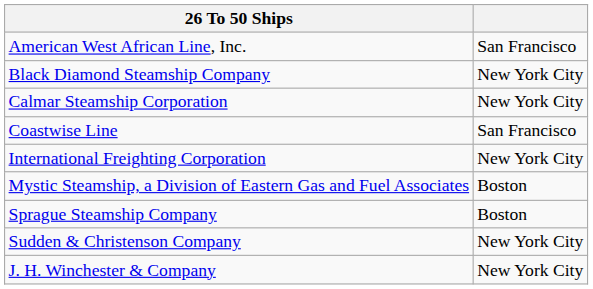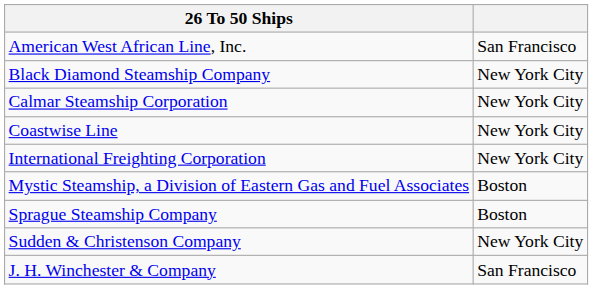Coastwise Line | column 2: San Francisco -> New York City
J. H. Winchester & Company | column 2: New York City -> San Francisco
